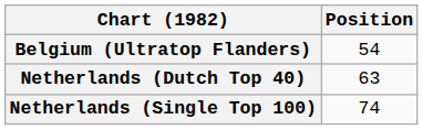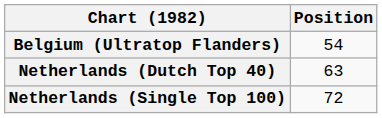Netherlands (Single Top 100) | Position: 74 -> 72
